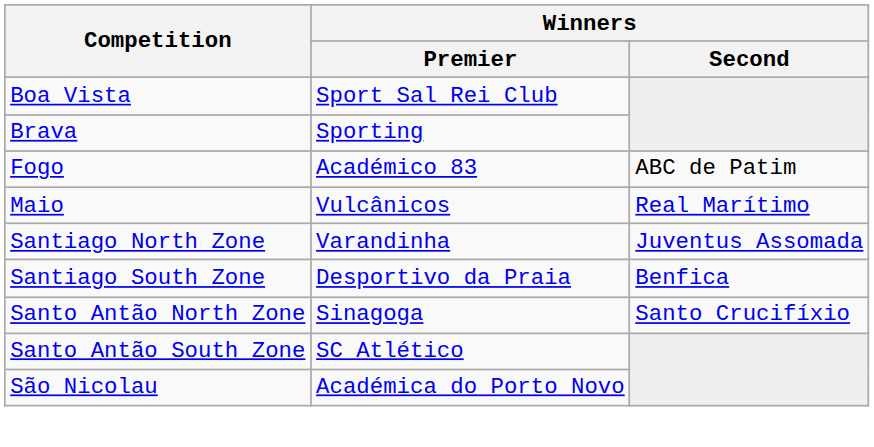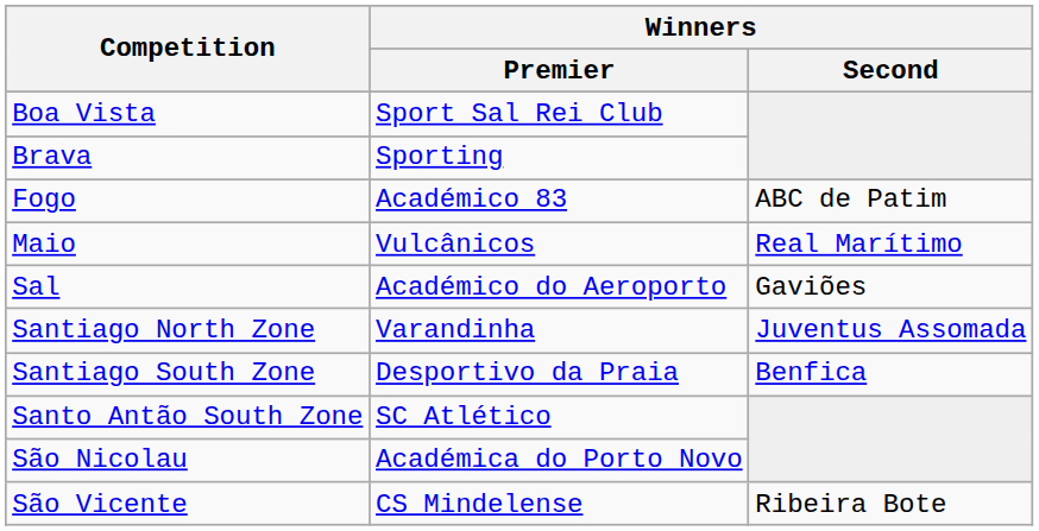+ row: Sal | Académico do Aeroporto | Gaviões
- row: Santo Antão North Zone | Sinagoga | Santo Crucifíxio
+ row: São Vicente | CS Mindelense | Ribeira Bote
